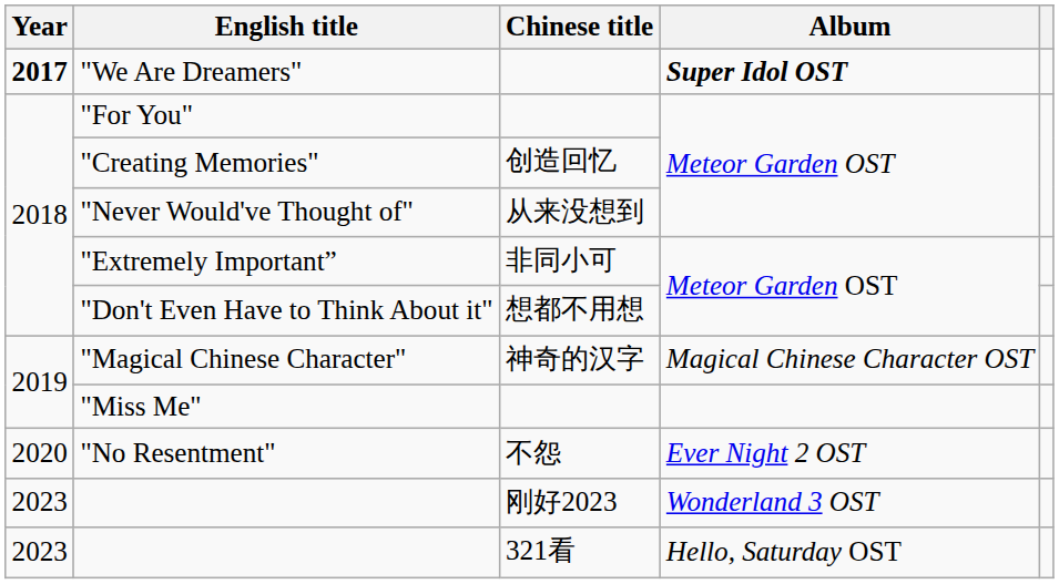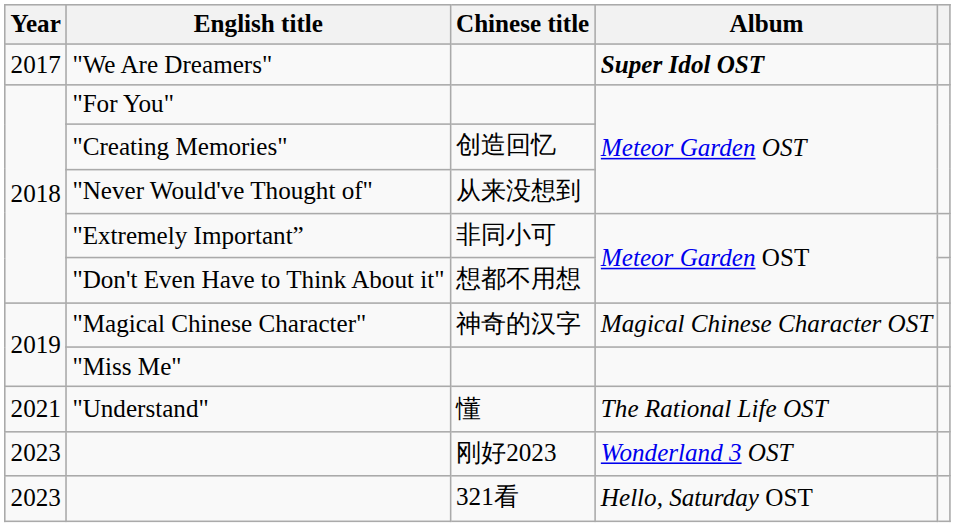"We Are Dreamers" | Year: bold -> normal
- row: 2020 | "No Resentment" | 不怨 | Ever Night 2 OST
+ row: 2021 | "Understand" | 懂 | The Rational Life OST
